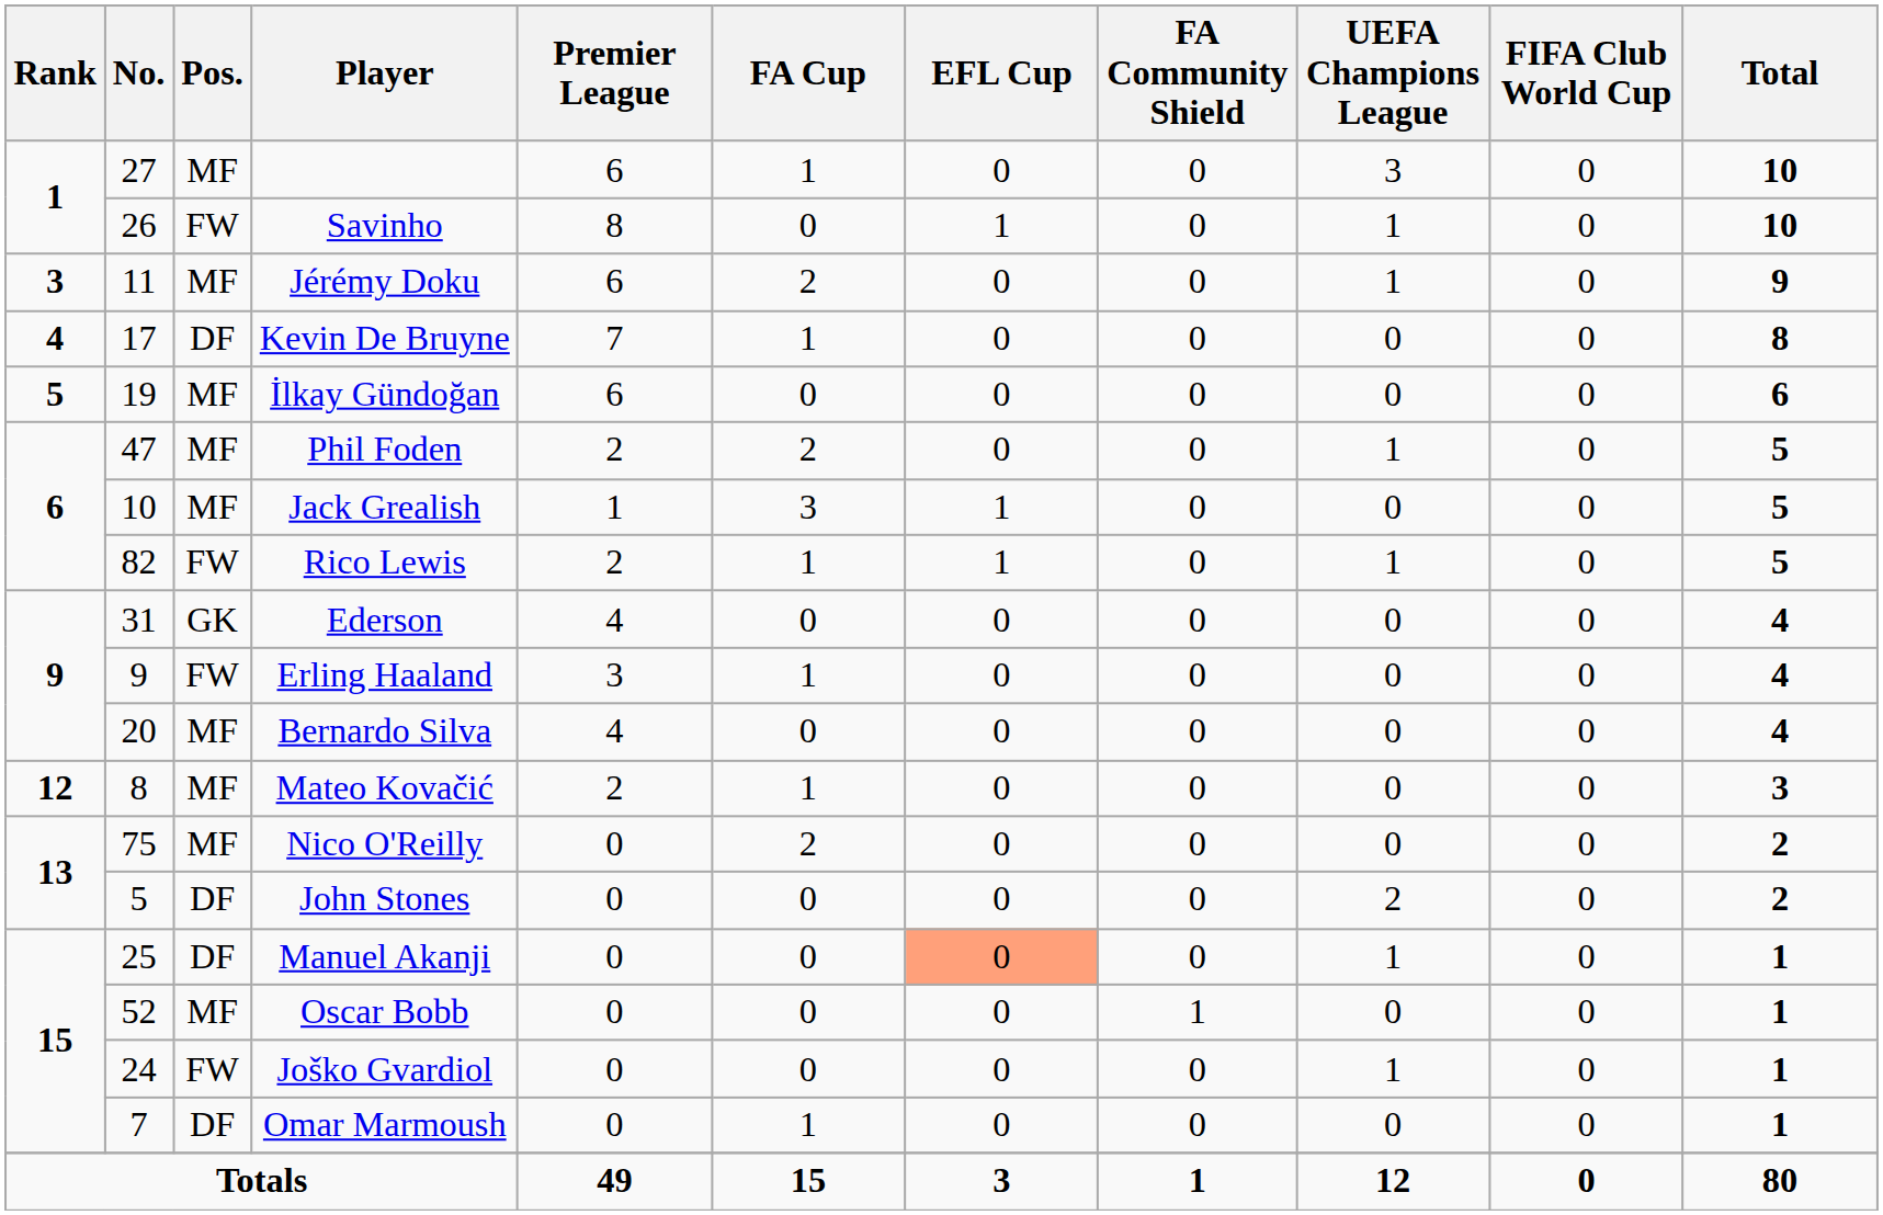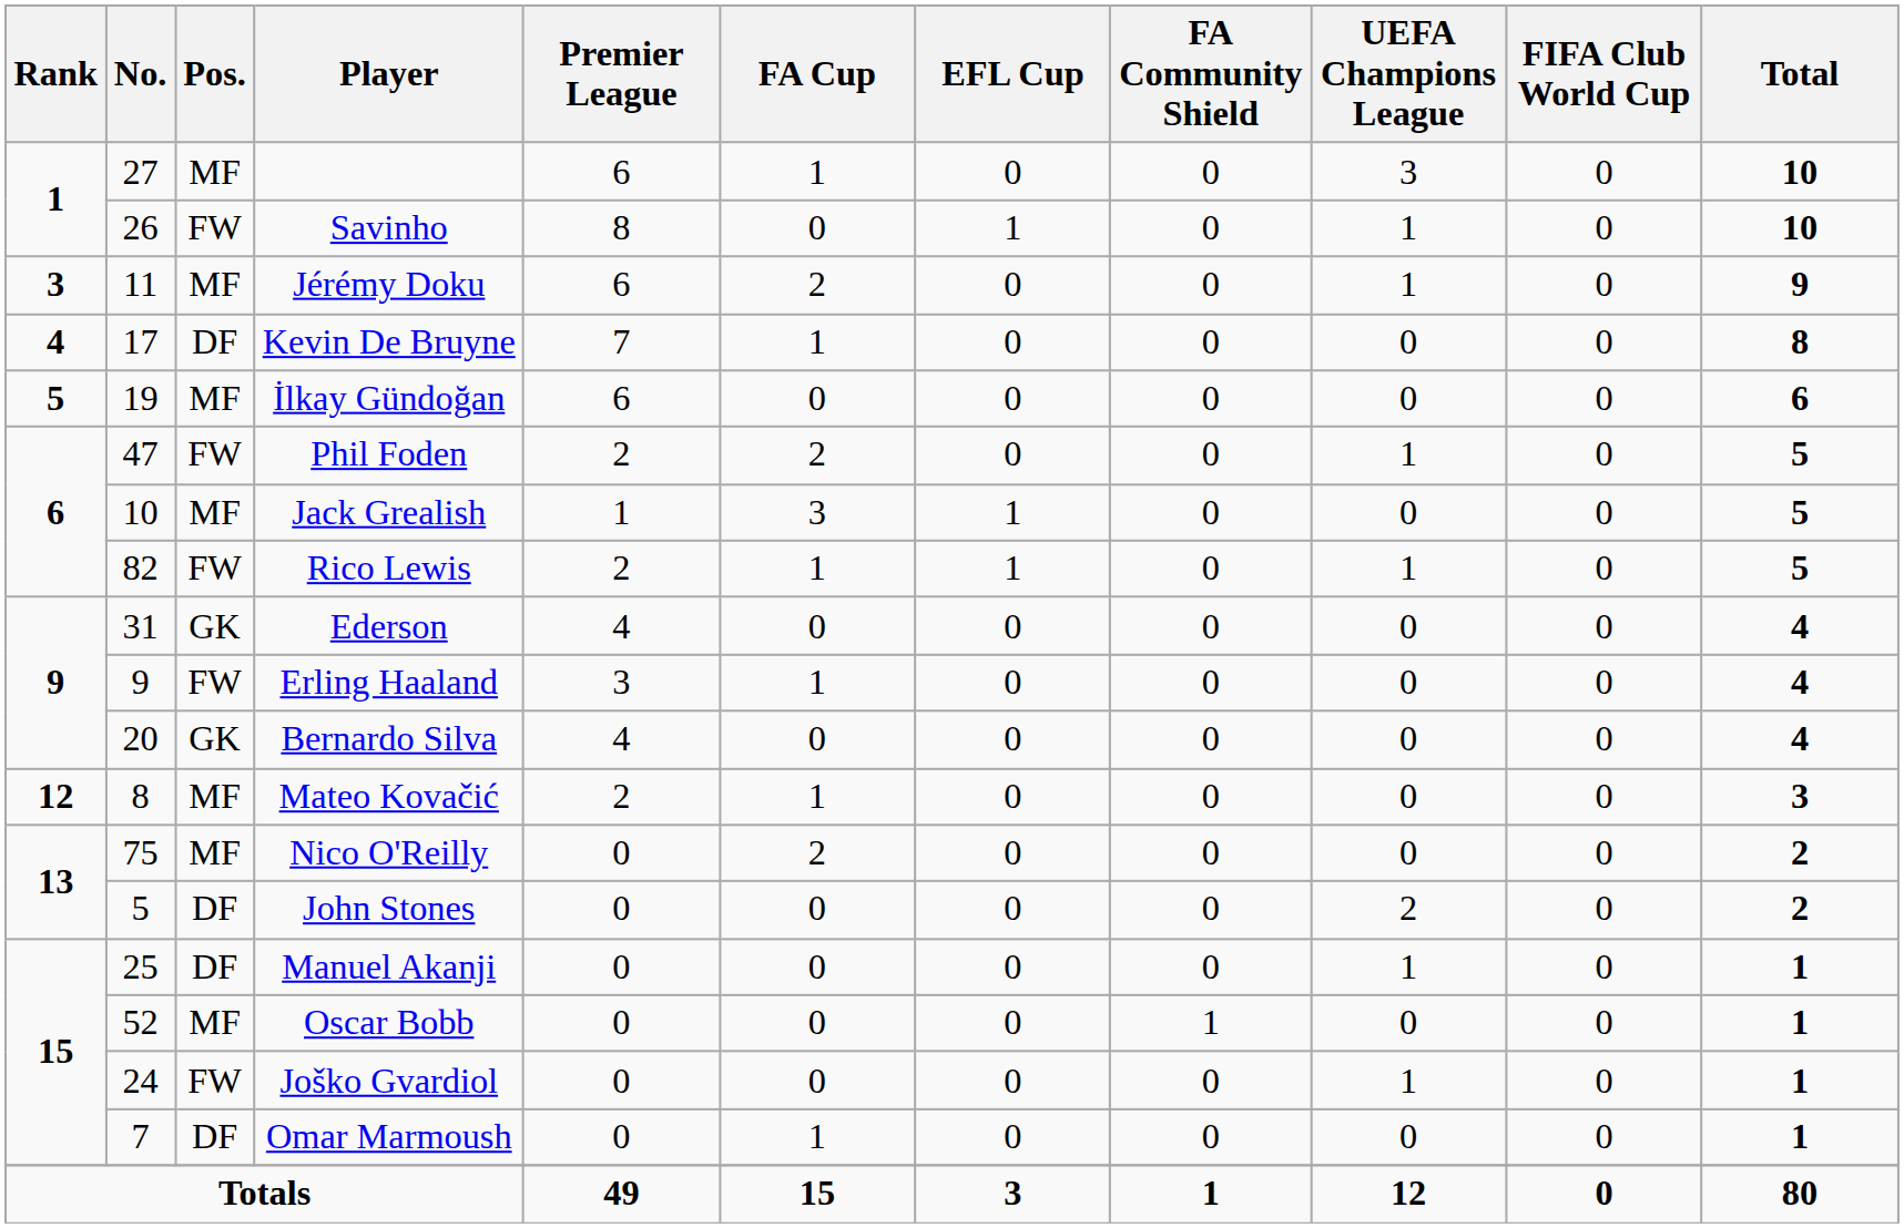Phil Foden | Pos.: MF -> FW
Bernardo Silva | Pos.: MF -> GK
Manuel Akanji | EFL Cup: lightsalmon background -> no background
